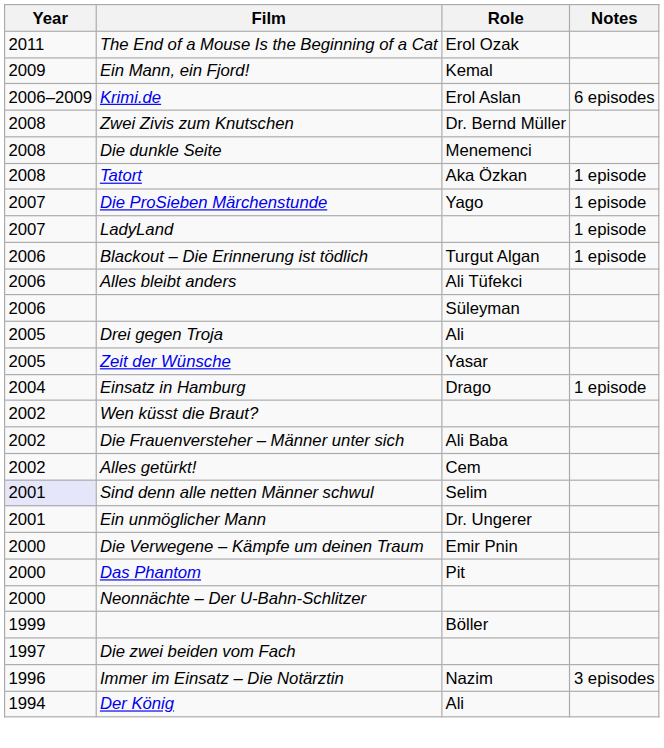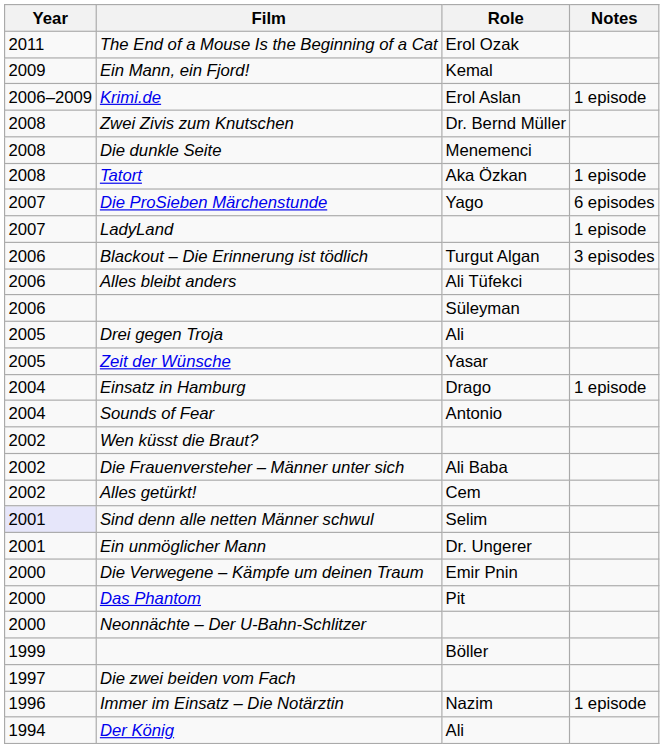Krimi.de | Notes: 6 episodes -> 1 episode
Die ProSieben Märchenstunde | Notes: 1 episode -> 6 episodes
Blackout – Die Erinnerung ist tödlich | Notes: 1 episode -> 3 episodes
+ row: 2004 | Sounds of Fear | Antonio
Immer im Einsatz – Die Notärztin | Notes: 3 episodes -> 1 episode
